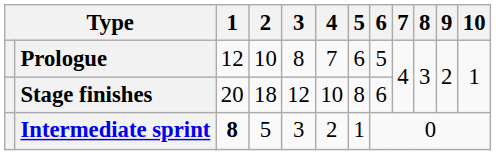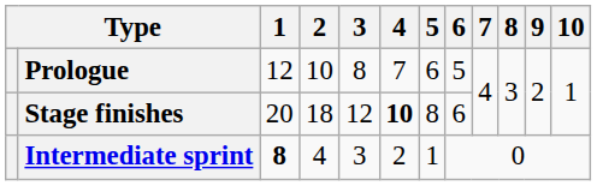Stage finishes | 4: normal -> bold
Intermediate sprint | 2: 5 -> 4
